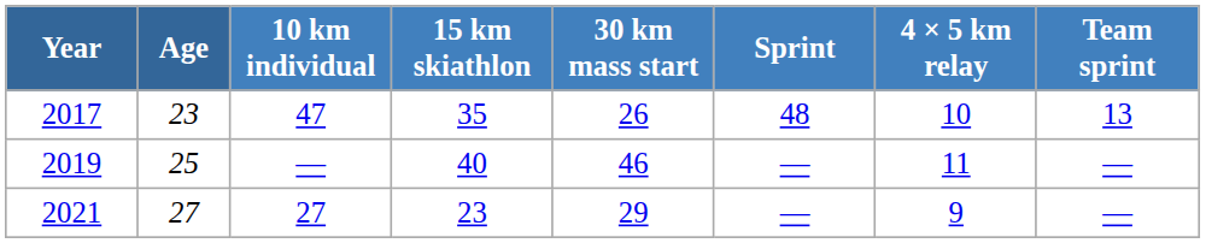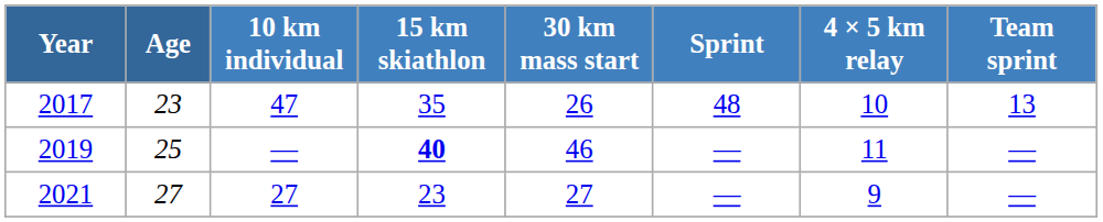2019 | 15 km skiathlon: normal -> bold
2021 | 30 km mass start: 29 -> 27
